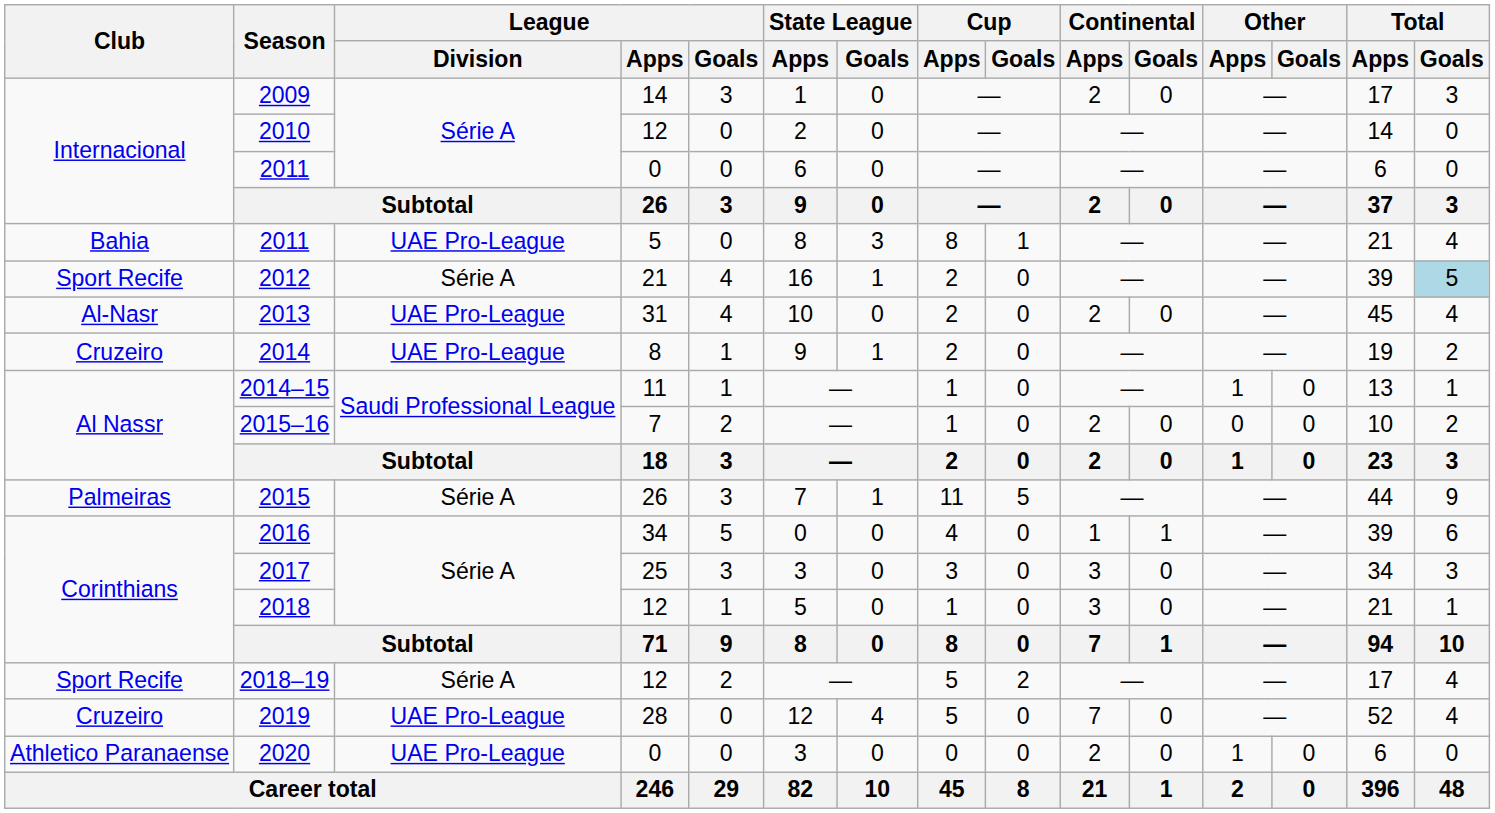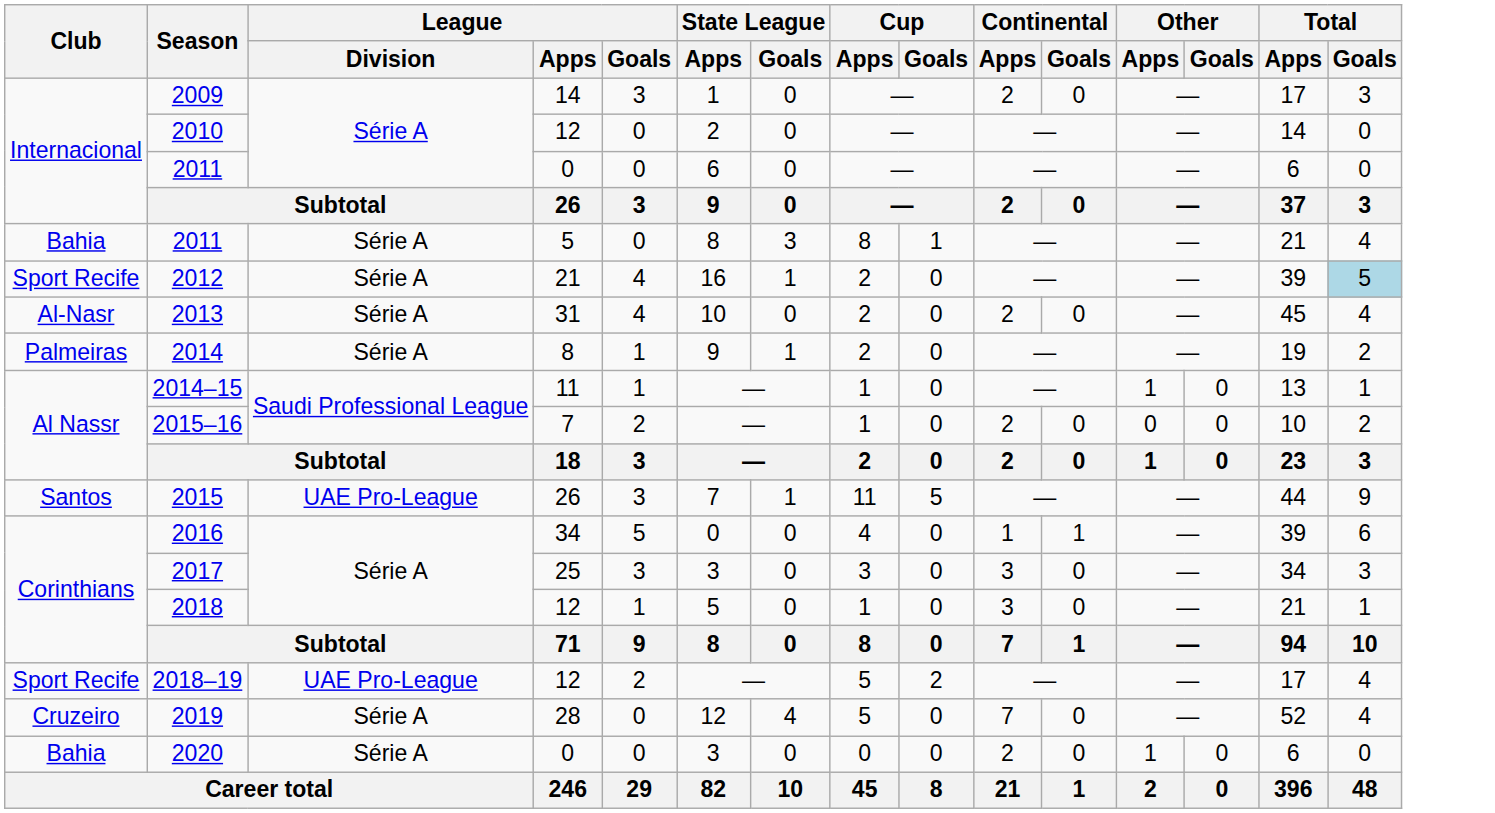2011 / 5 | League / Division: UAE Pro-League -> Série A
2013 | League / Division: UAE Pro-League -> Série A
2014 | Club: Cruzeiro -> Palmeiras
2014 | League / Division: UAE Pro-League -> Série A
2015 | Club: Palmeiras -> Santos
2015 | League / Division: Série A -> UAE Pro-League
2018–19 | League / Division: Série A -> UAE Pro-League
2019 | League / Division: UAE Pro-League -> Série A
2020 | Club: Athletico Paranaense -> Bahia
2020 | League / Division: UAE Pro-League -> Série A
